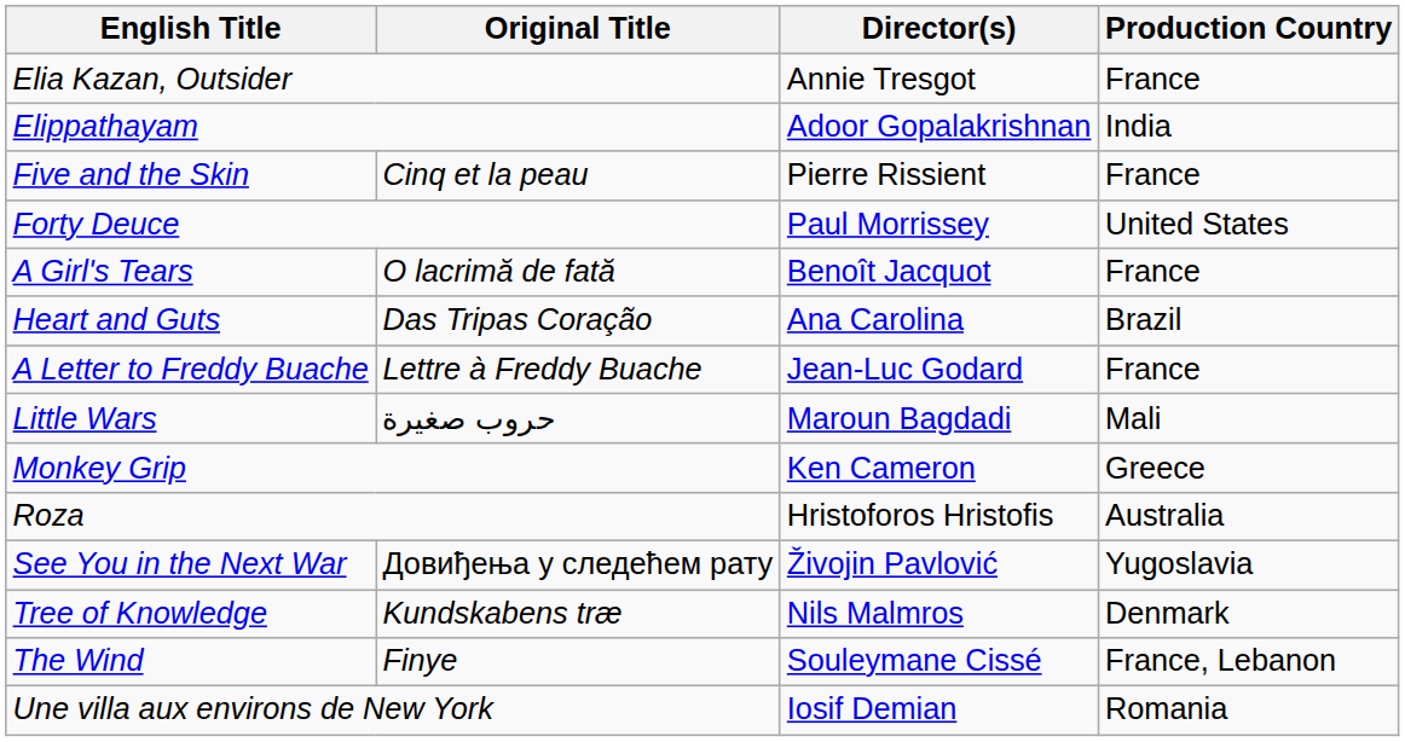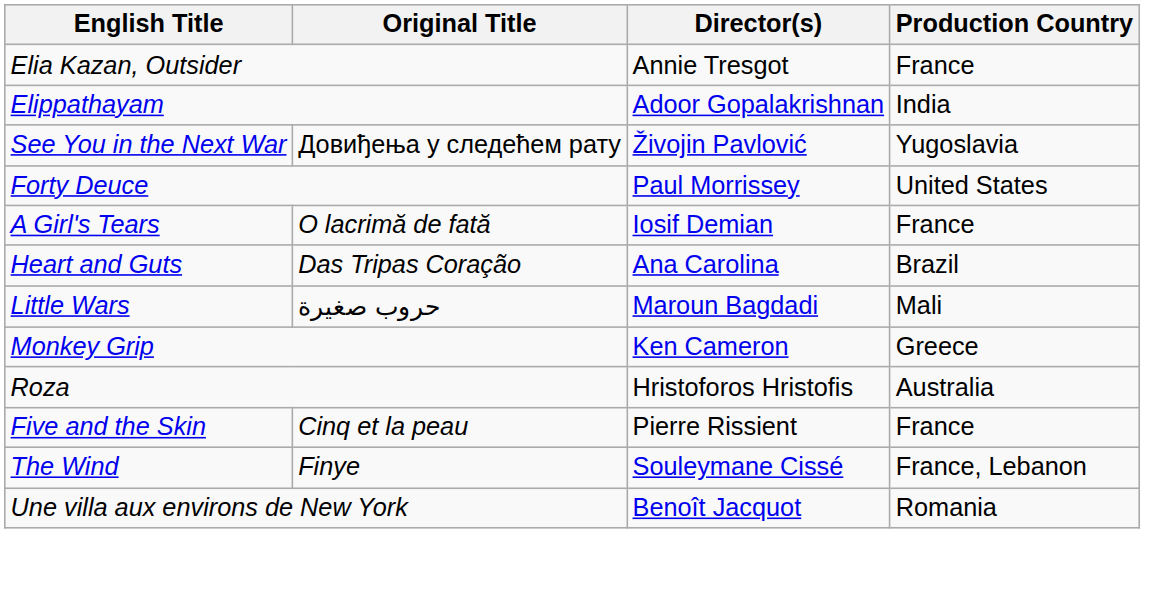rows swapped: Five and the Skin <-> See You in the Next War
A Girl's Tears | Director(s): Benoît Jacquot -> Iosif Demian
- row: A Letter to Freddy Buache | Lettre à Freddy Buache | Jean-Luc Godard | France
- row: Tree of Knowledge | Kundskabens træ | Nils Malmros | Denmark
Une villa aux environs de New York | Director(s): Iosif Demian -> Benoît Jacquot
